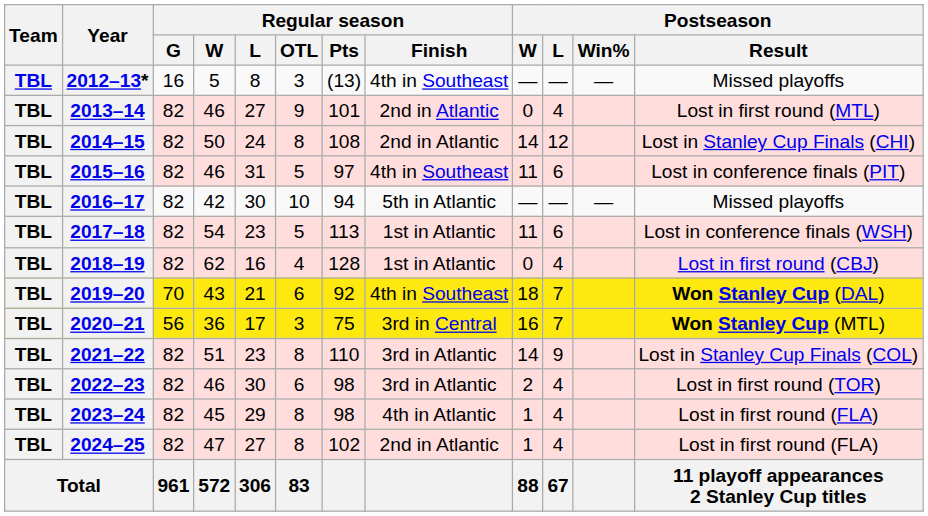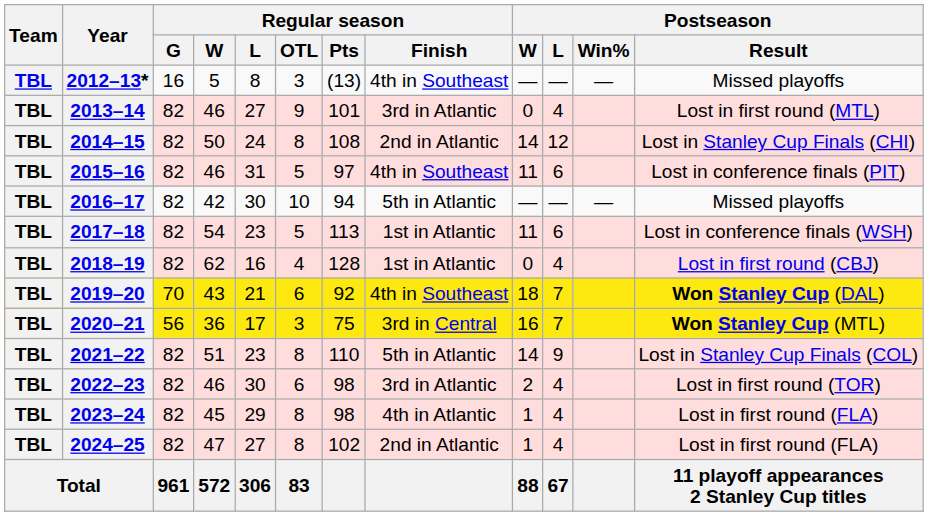2013–14 | Regular season / Finish: 2nd in Atlantic -> 3rd in Atlantic
2021–22 | Regular season / Finish: 3rd in Atlantic -> 5th in Atlantic
